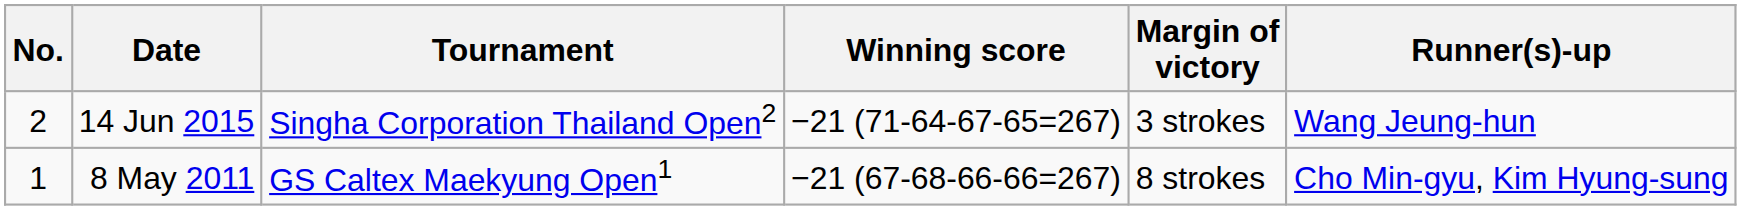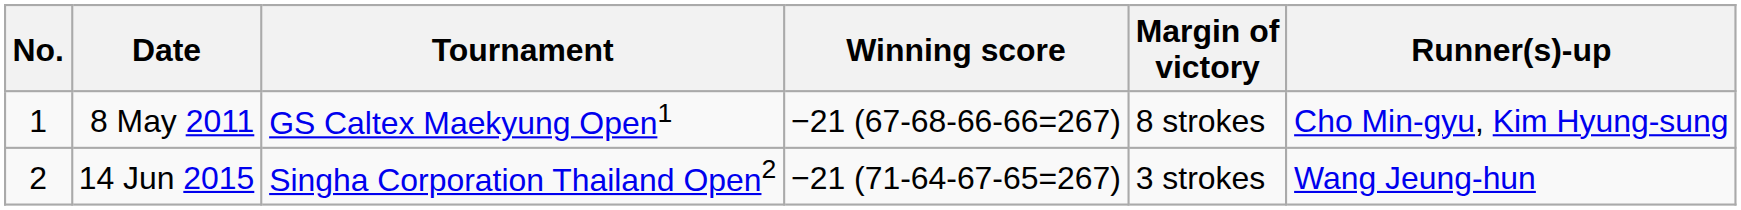rows swapped: 8 May 2011 <-> 14 Jun 2015
